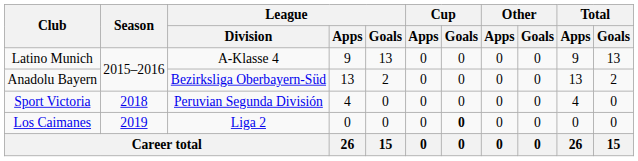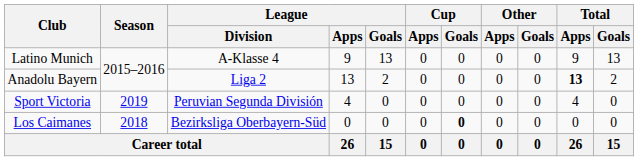Anadolu Bayern | League / Division: Bezirksliga Oberbayern-Süd -> Liga 2
Anadolu Bayern | Total / Apps: normal -> bold
Sport Victoria | Season: 2018 -> 2019
Los Caimanes | Season: 2019 -> 2018
Los Caimanes | League / Division: Liga 2 -> Bezirksliga Oberbayern-Süd
